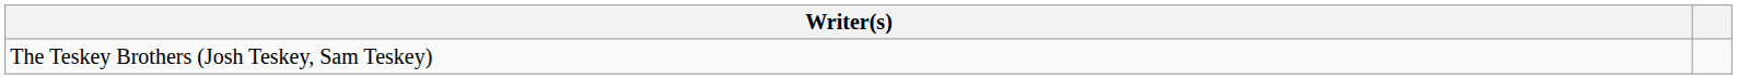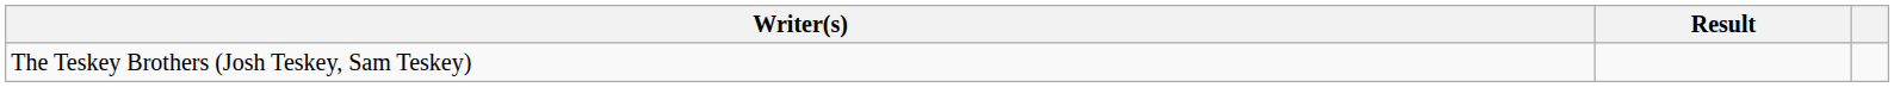+ column: Result
